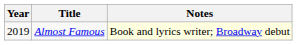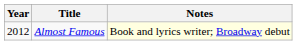Almost Famous | Year: 2019 -> 2012
